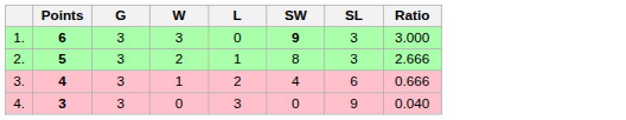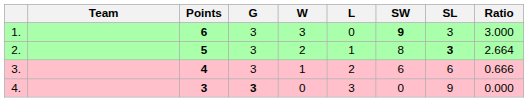+ column: Team
2. | SL: normal -> bold
2. | Ratio: 2.666 -> 2.664
3. | SW: 4 -> 6
4. | G: normal -> bold
4. | Ratio: 0.040 -> 0.000
